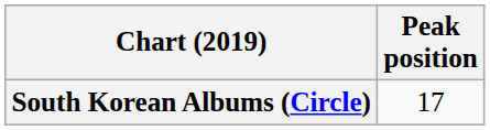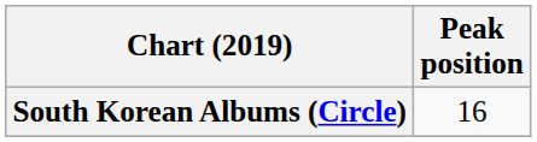South Korean Albums (Circle) | Peak position: 17 -> 16
